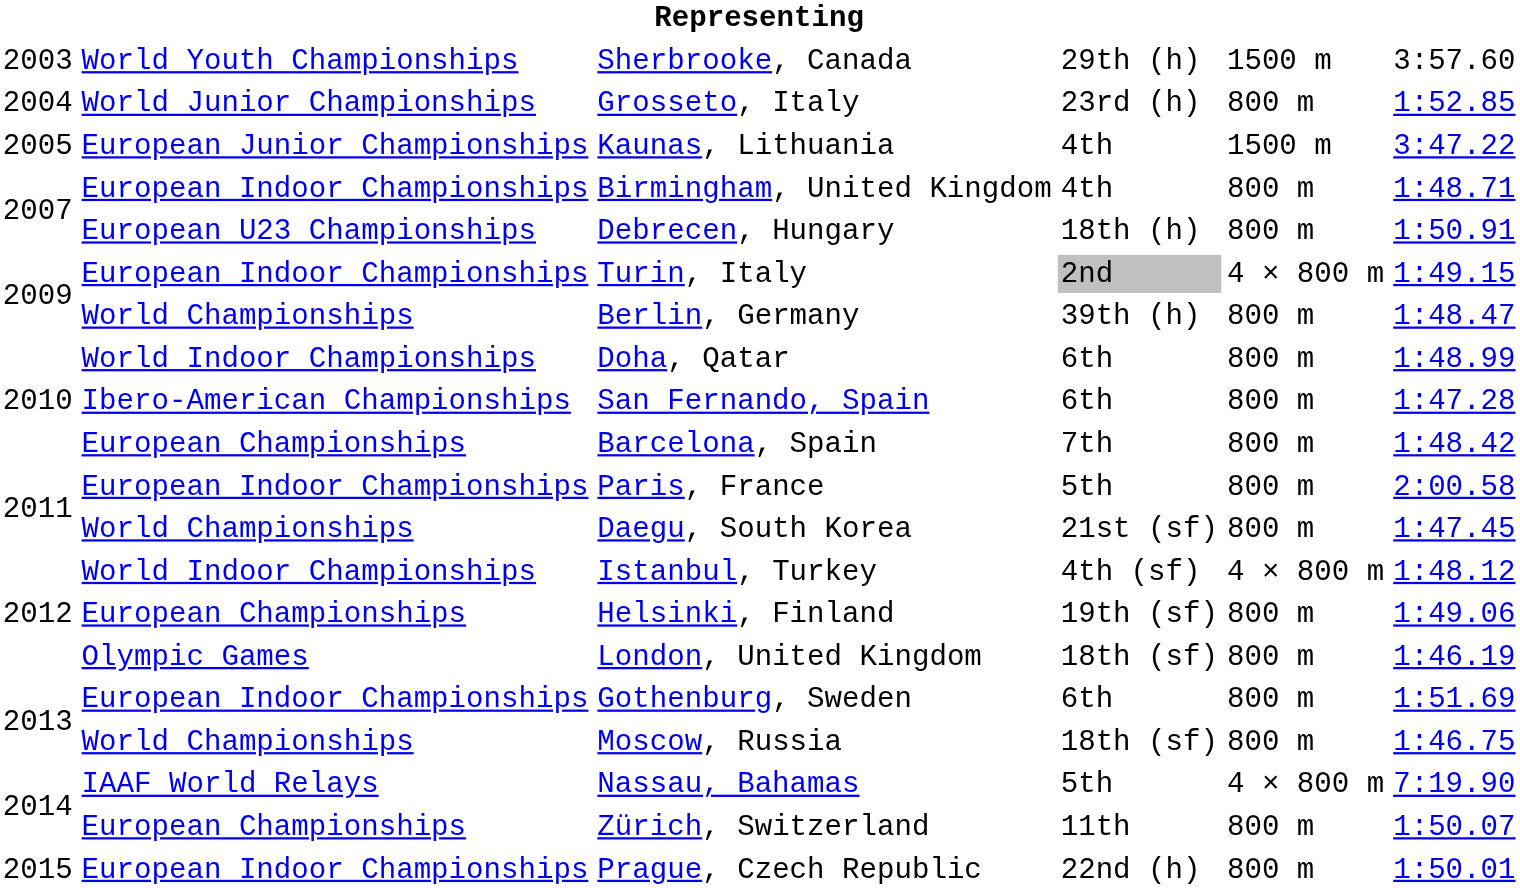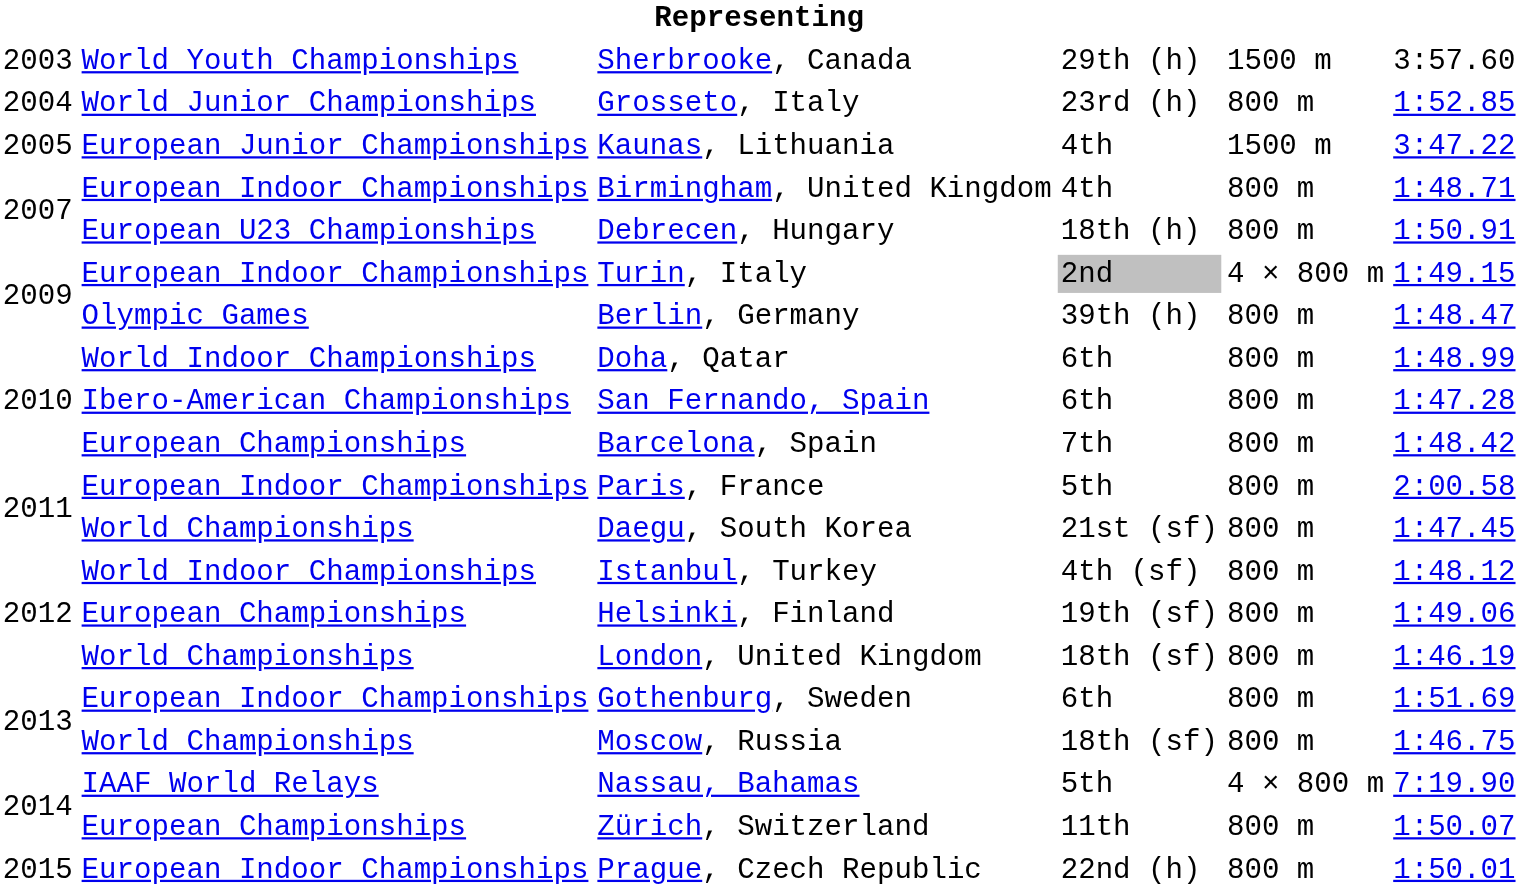Berlin, Germany | column 2: World Championships -> Olympic Games
Istanbul, Turkey | column 5: 4 × 800 m -> 800 m
London, United Kingdom | column 2: Olympic Games -> World Championships
